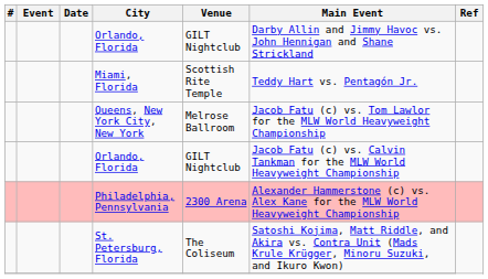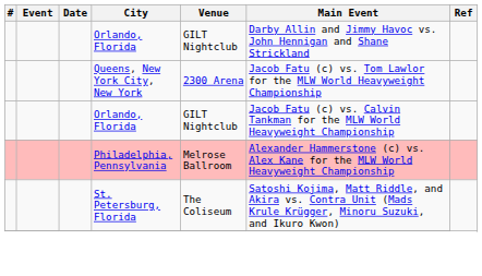- row: Miami, Florida | Scottish Rite Temple | Teddy Hart vs. Pentagón Jr.
Queens, New York City, New York | Venue: Melrose Ballroom -> 2300 Arena
Philadelphia, Pennsylvania | Venue: 2300 Arena -> Melrose Ballroom
